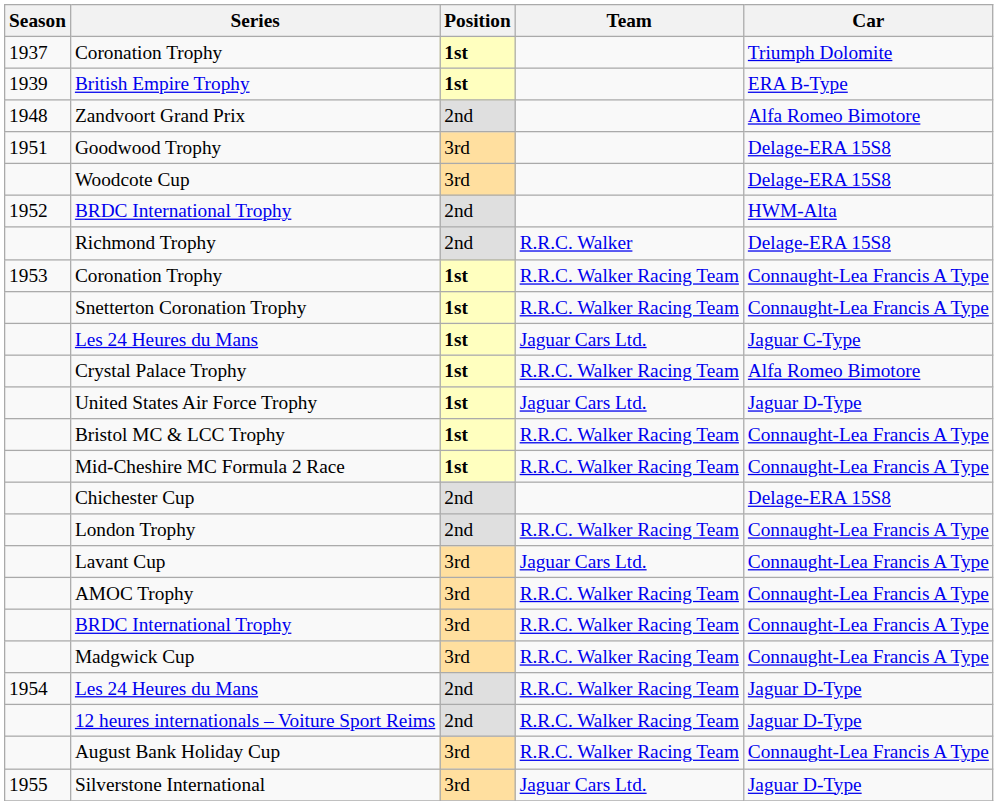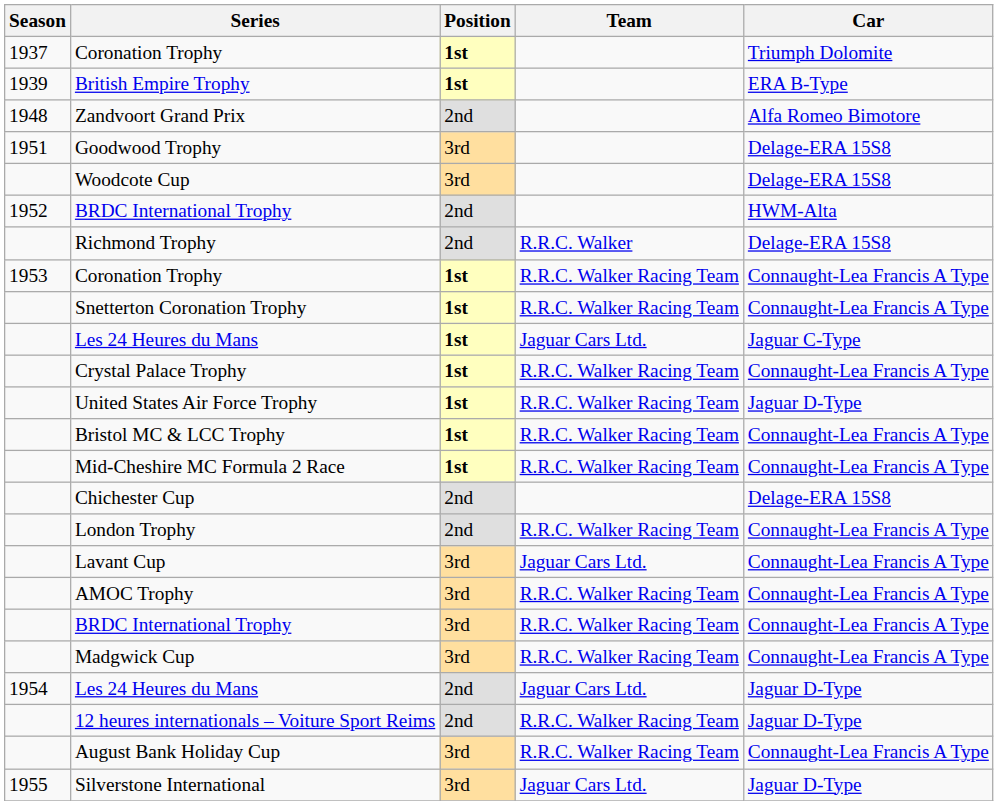Crystal Palace Trophy | Car: Alfa Romeo Bimotore -> Connaught-Lea Francis A Type
United States Air Force Trophy | Team: Jaguar Cars Ltd. -> R.R.C. Walker Racing Team
1954 / Les 24 Heures du Mans | Team: R.R.C. Walker Racing Team -> Jaguar Cars Ltd.
